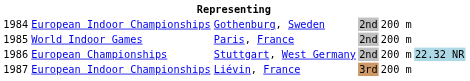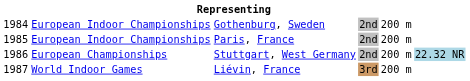Paris, France | column 2: World Indoor Games -> European Indoor Championships
Liévin, France | column 2: European Indoor Championships -> World Indoor Games
